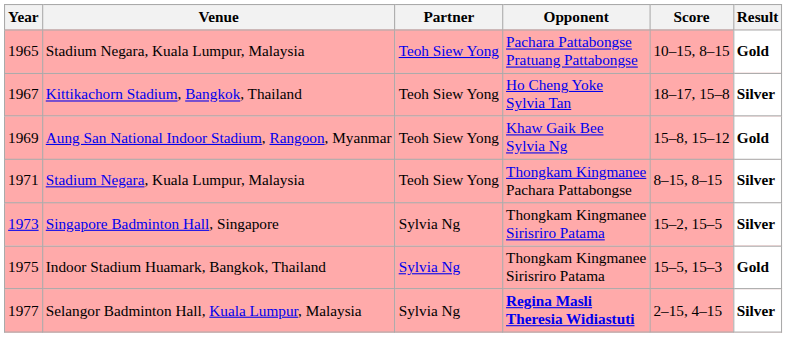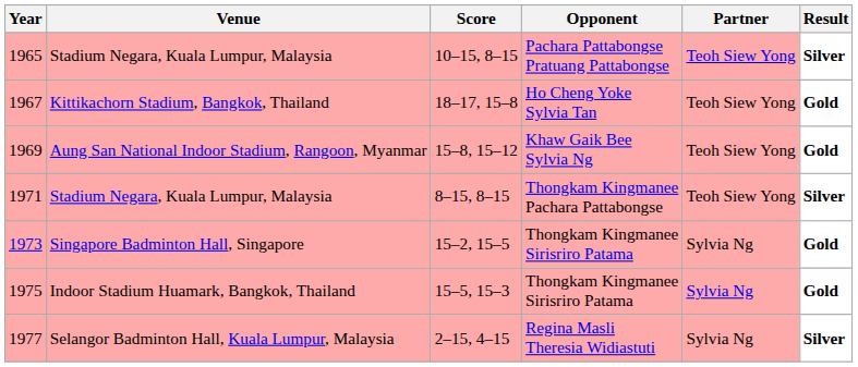columns swapped: Partner <-> Score
1965 | Result: Gold -> Silver
1967 | Result: Silver -> Gold
1973 | Result: Silver -> Gold
1977 | Opponent: bold -> normal
